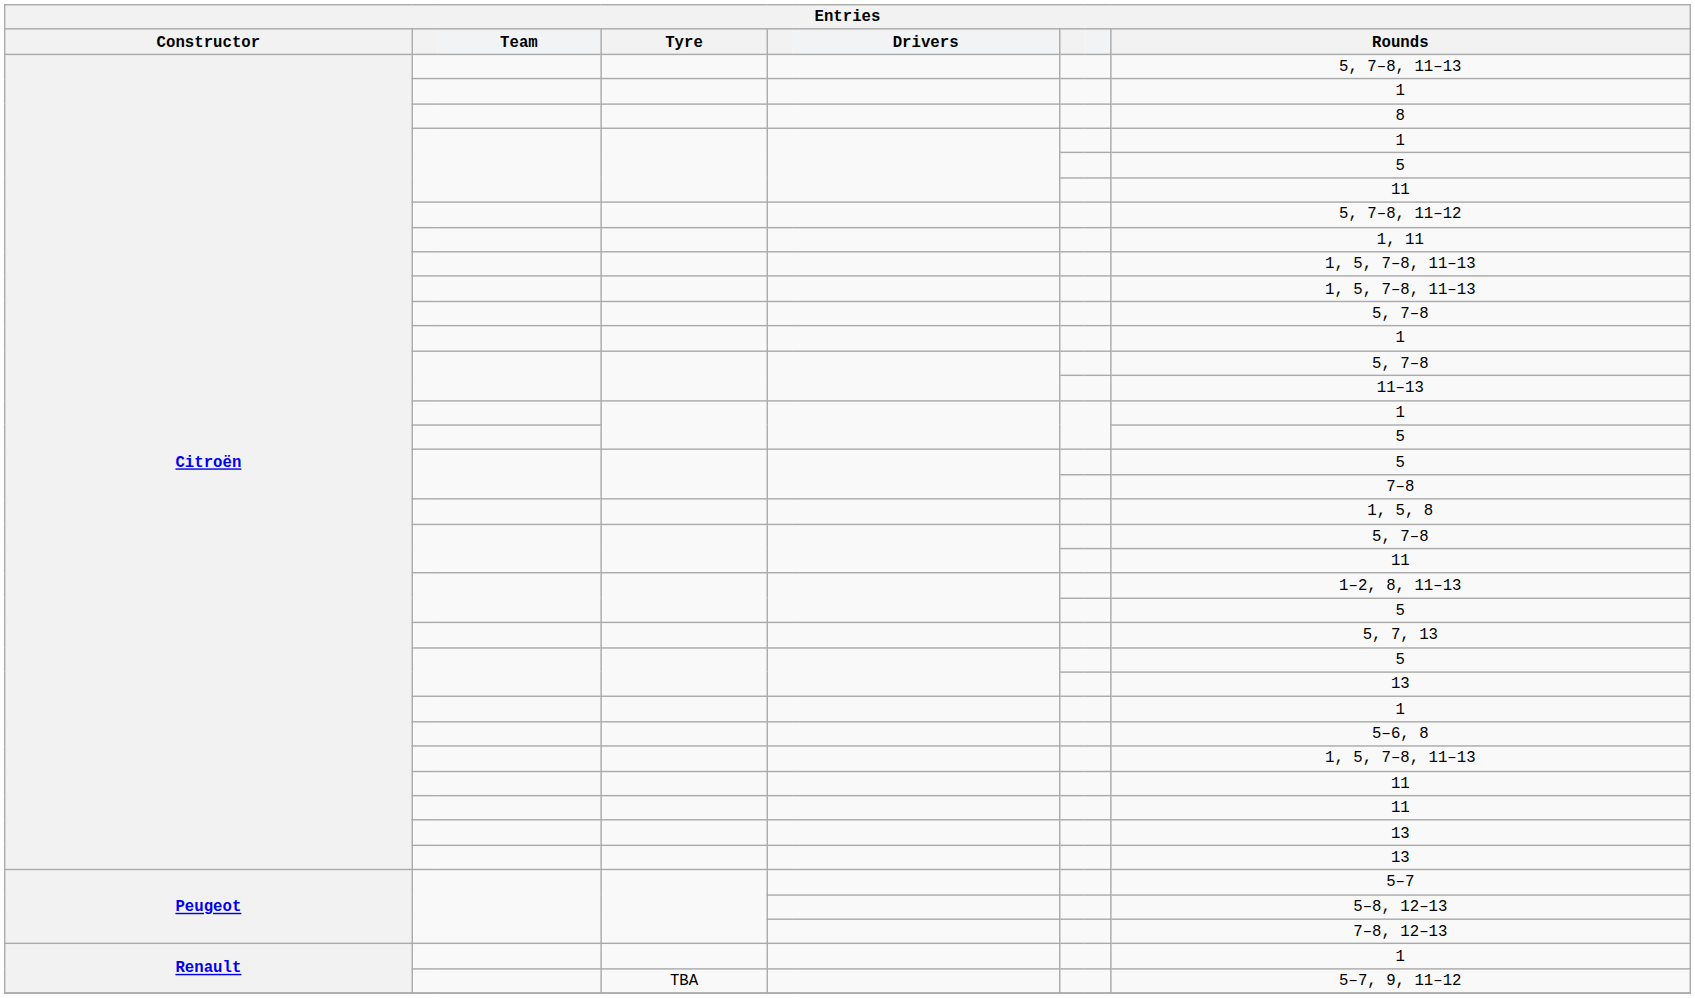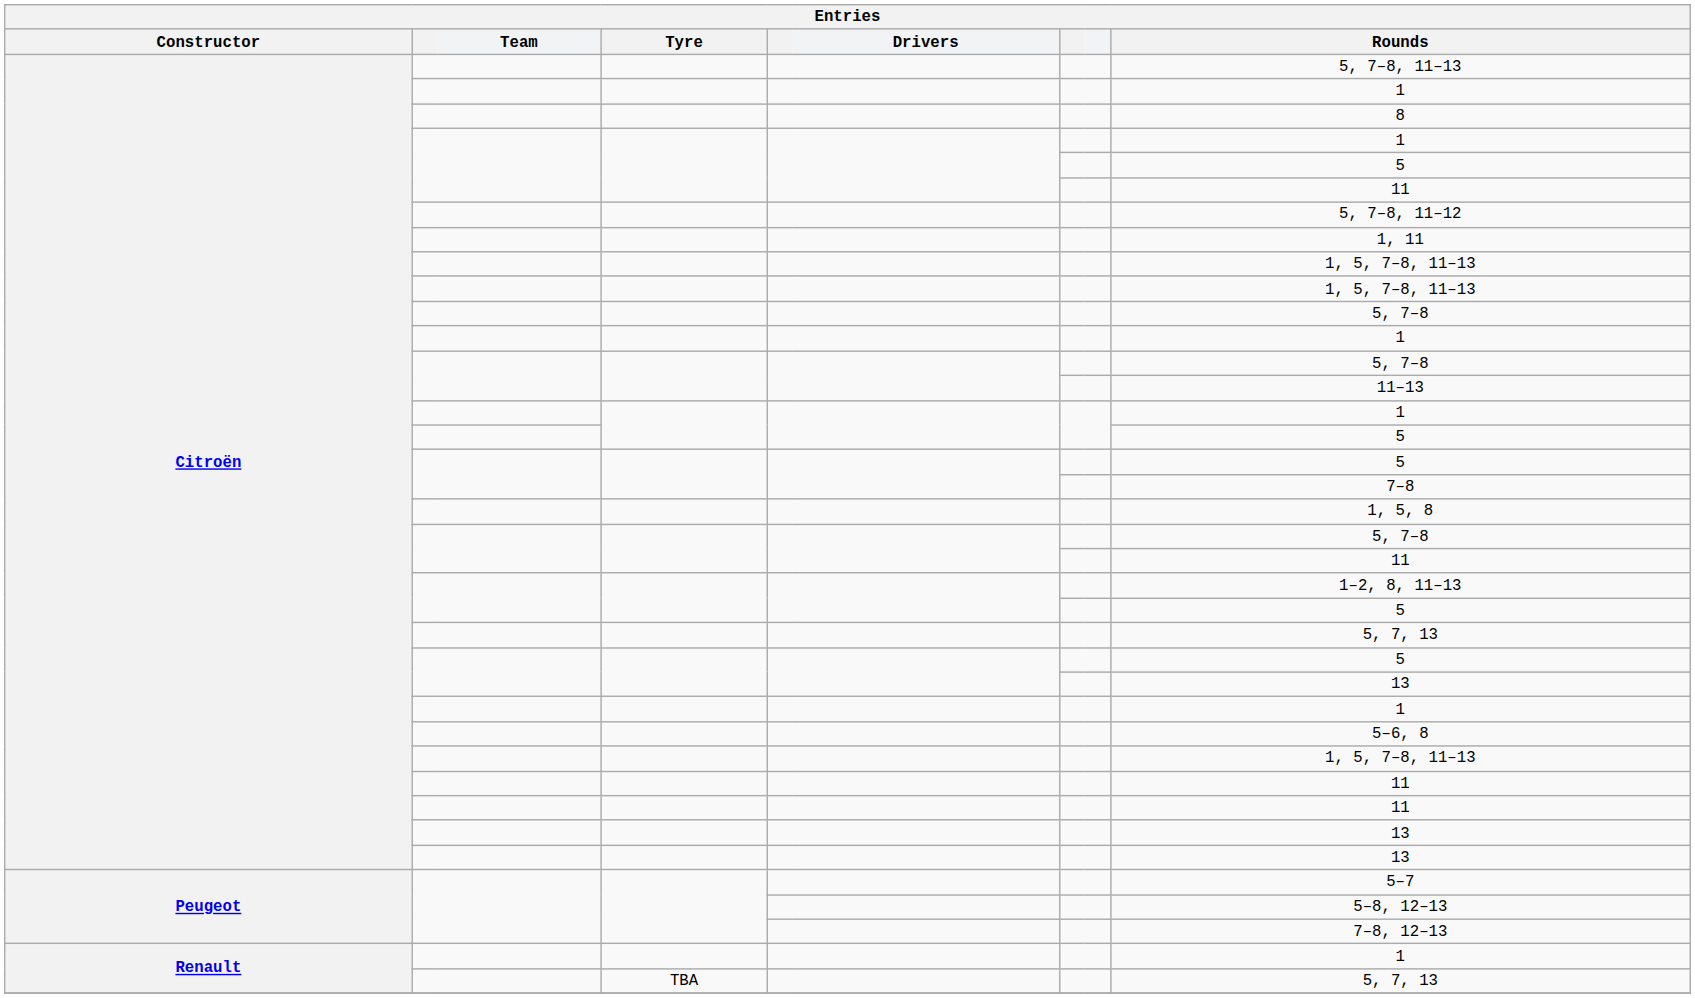Renault / TBA | Rounds: 5–7, 9, 11–12 -> 5, 7, 13
